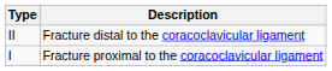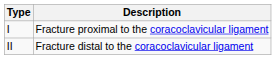rows swapped: I <-> II
